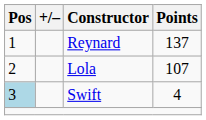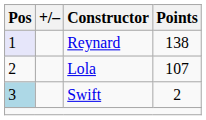Reynard | Pos: no background -> lavender background
Reynard | Points: 137 -> 138
Swift | Points: 4 -> 2
